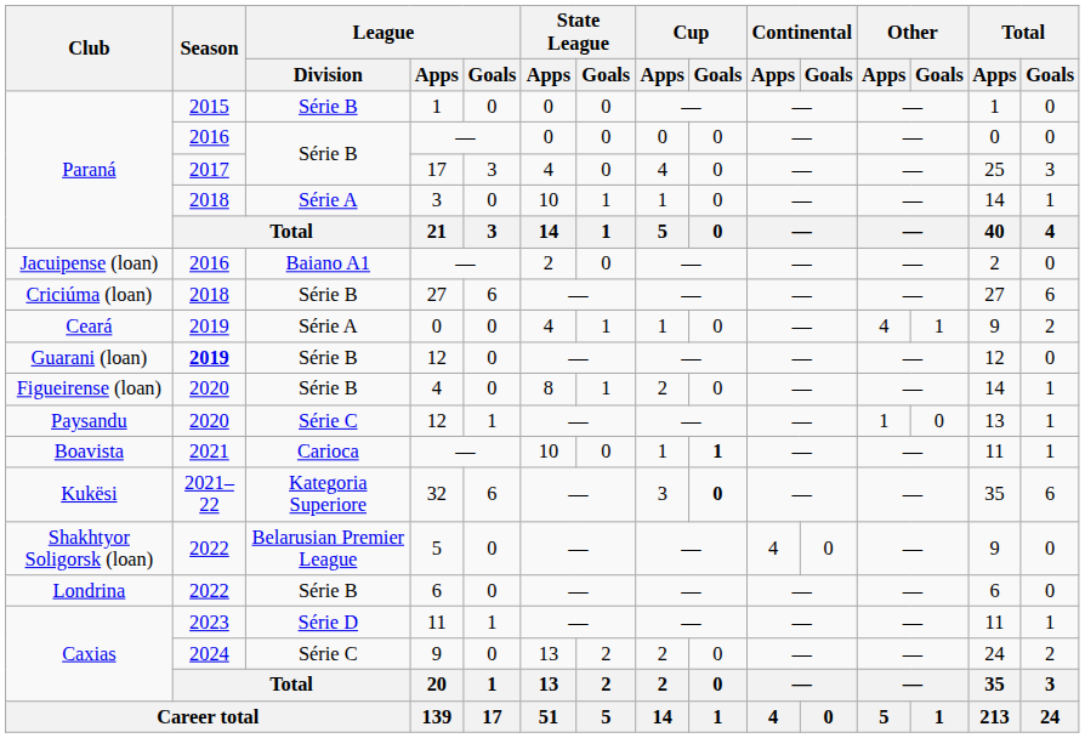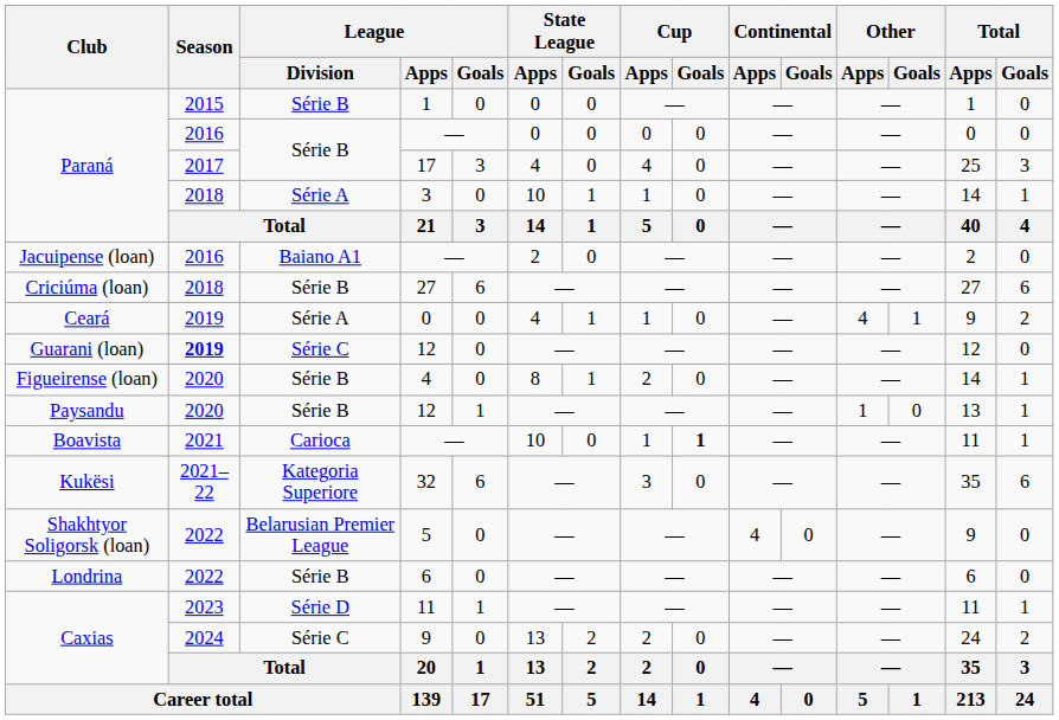Guarani (loan) / 12 | League / Division: Série B -> Série C
Paysandu / 12 | League / Division: Série C -> Série B
32 | Cup / Goals: bold -> normal
